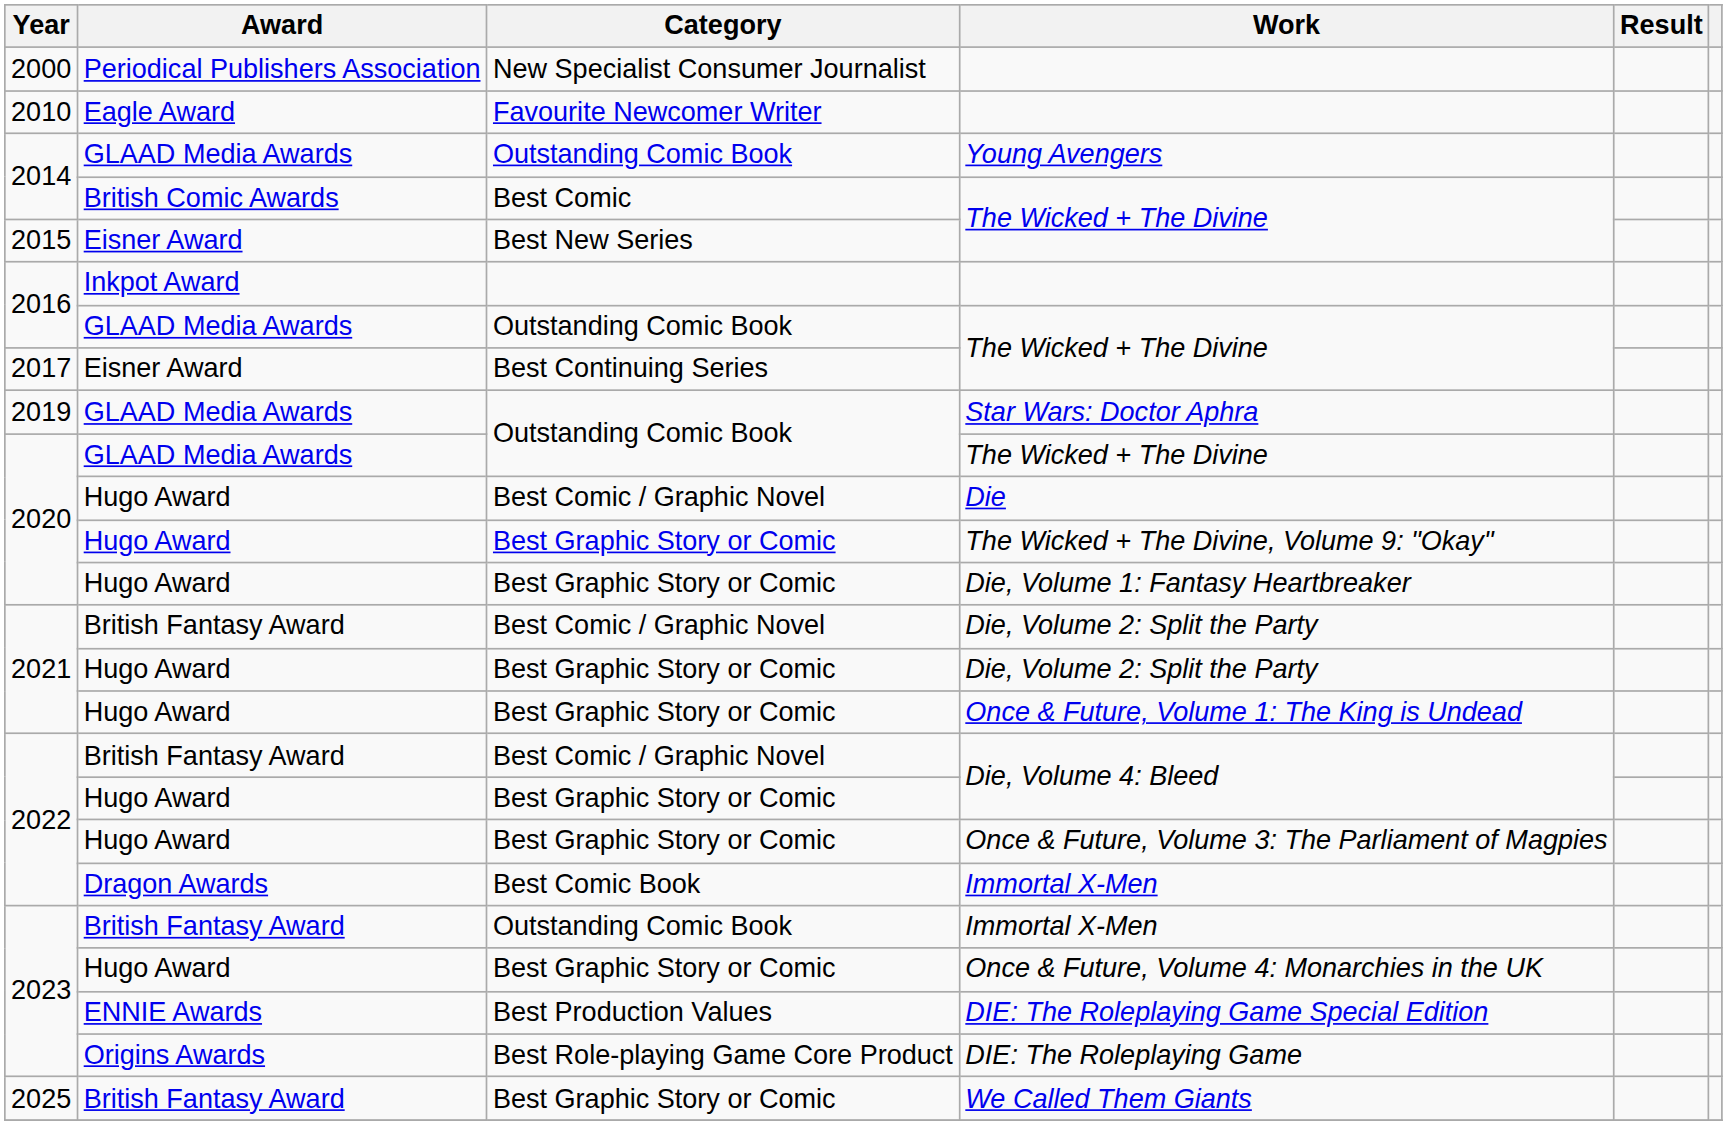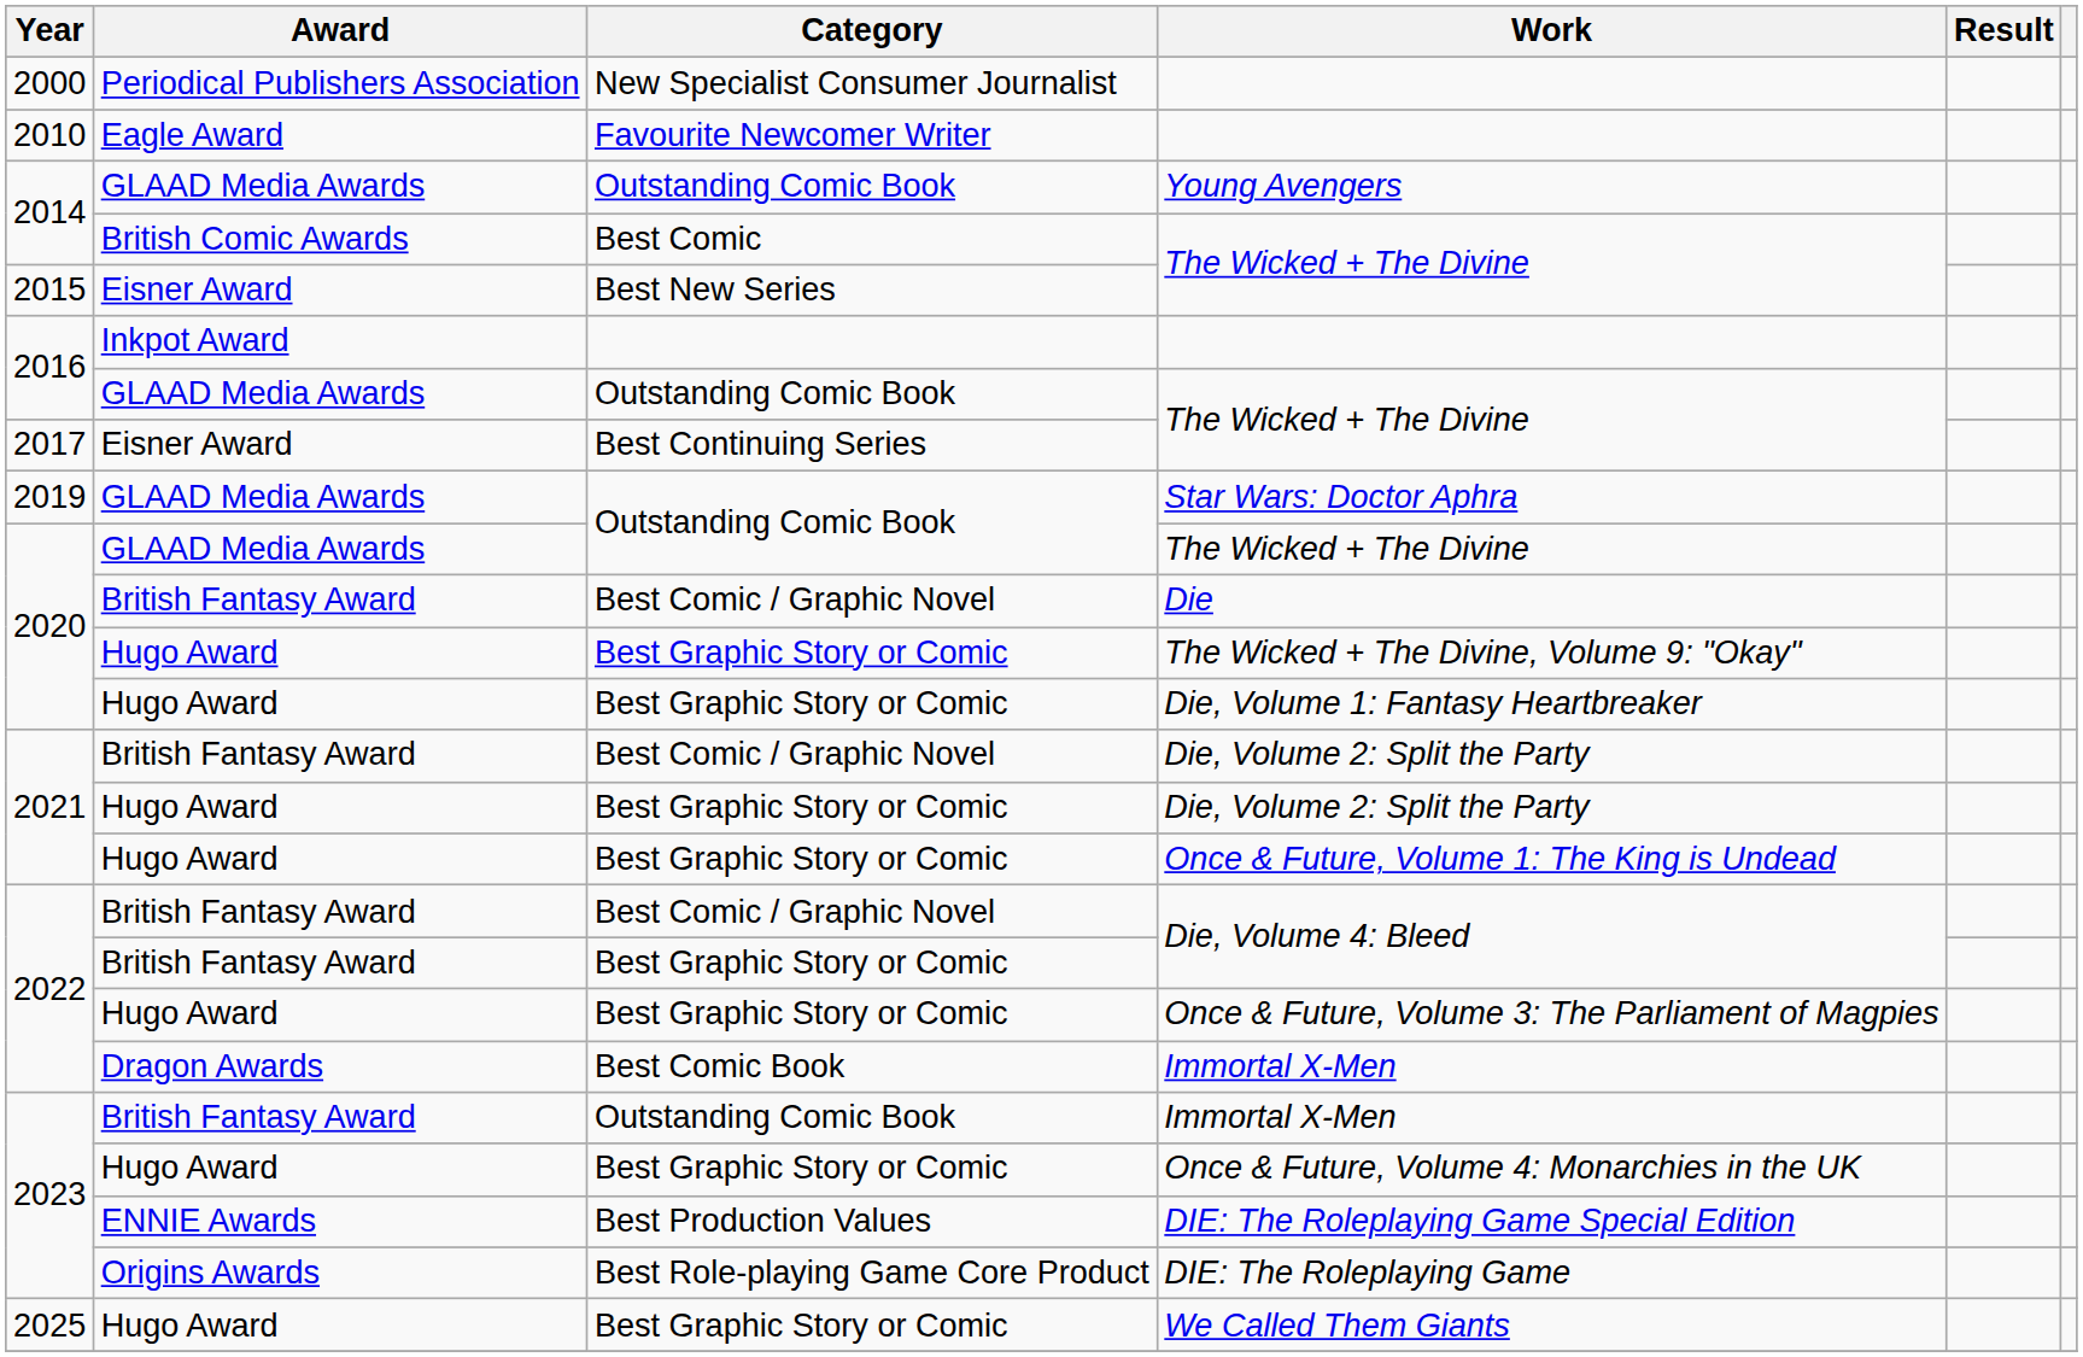Die | Award: Hugo Award -> British Fantasy Award
Best Graphic Story or Comic / Die, Volume 4: Bleed | Award: Hugo Award -> British Fantasy Award
We Called Them Giants | Award: British Fantasy Award -> Hugo Award
